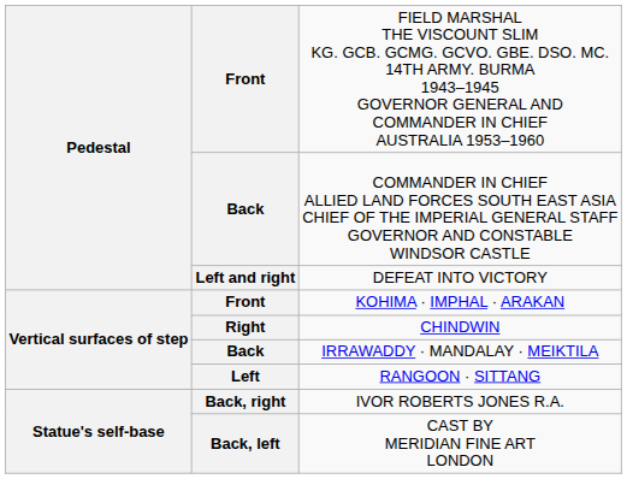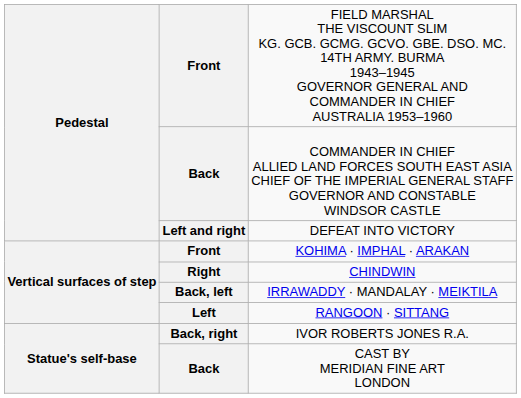IRRAWADDY · MANDALAY · MEIKTILA | column 2: Back -> Back, left
CAST BY MERIDIAN FINE ART LONDON | column 2: Back, left -> Back
